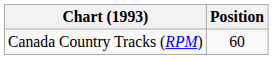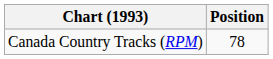Canada Country Tracks (RPM) | Position: 60 -> 78
